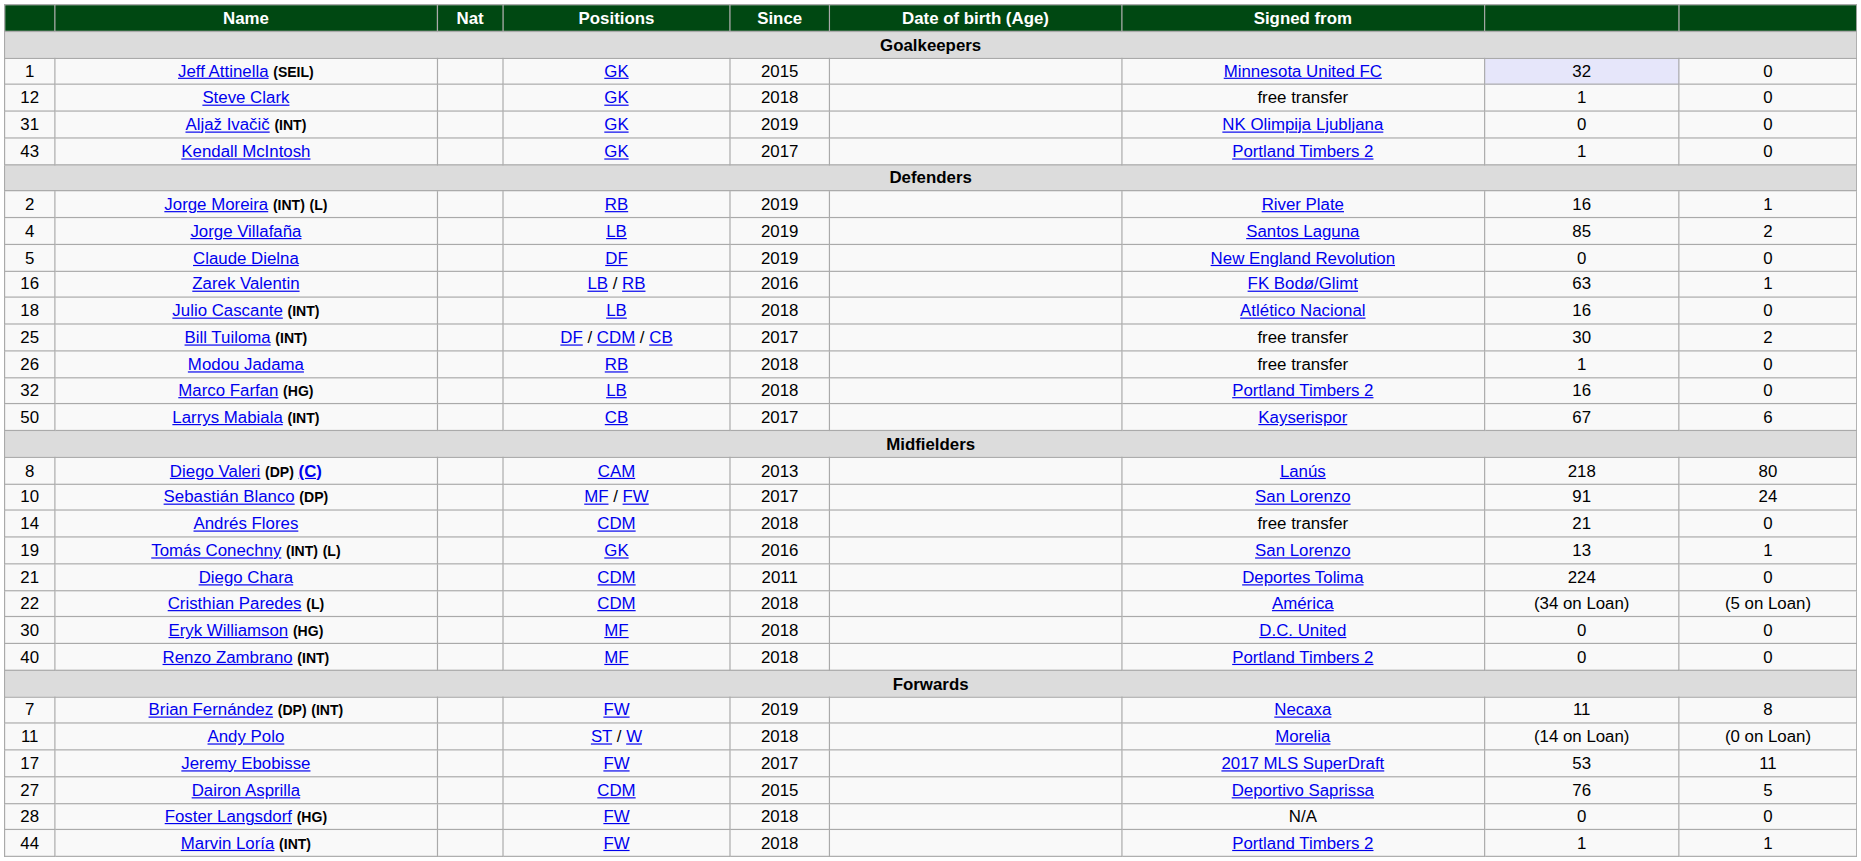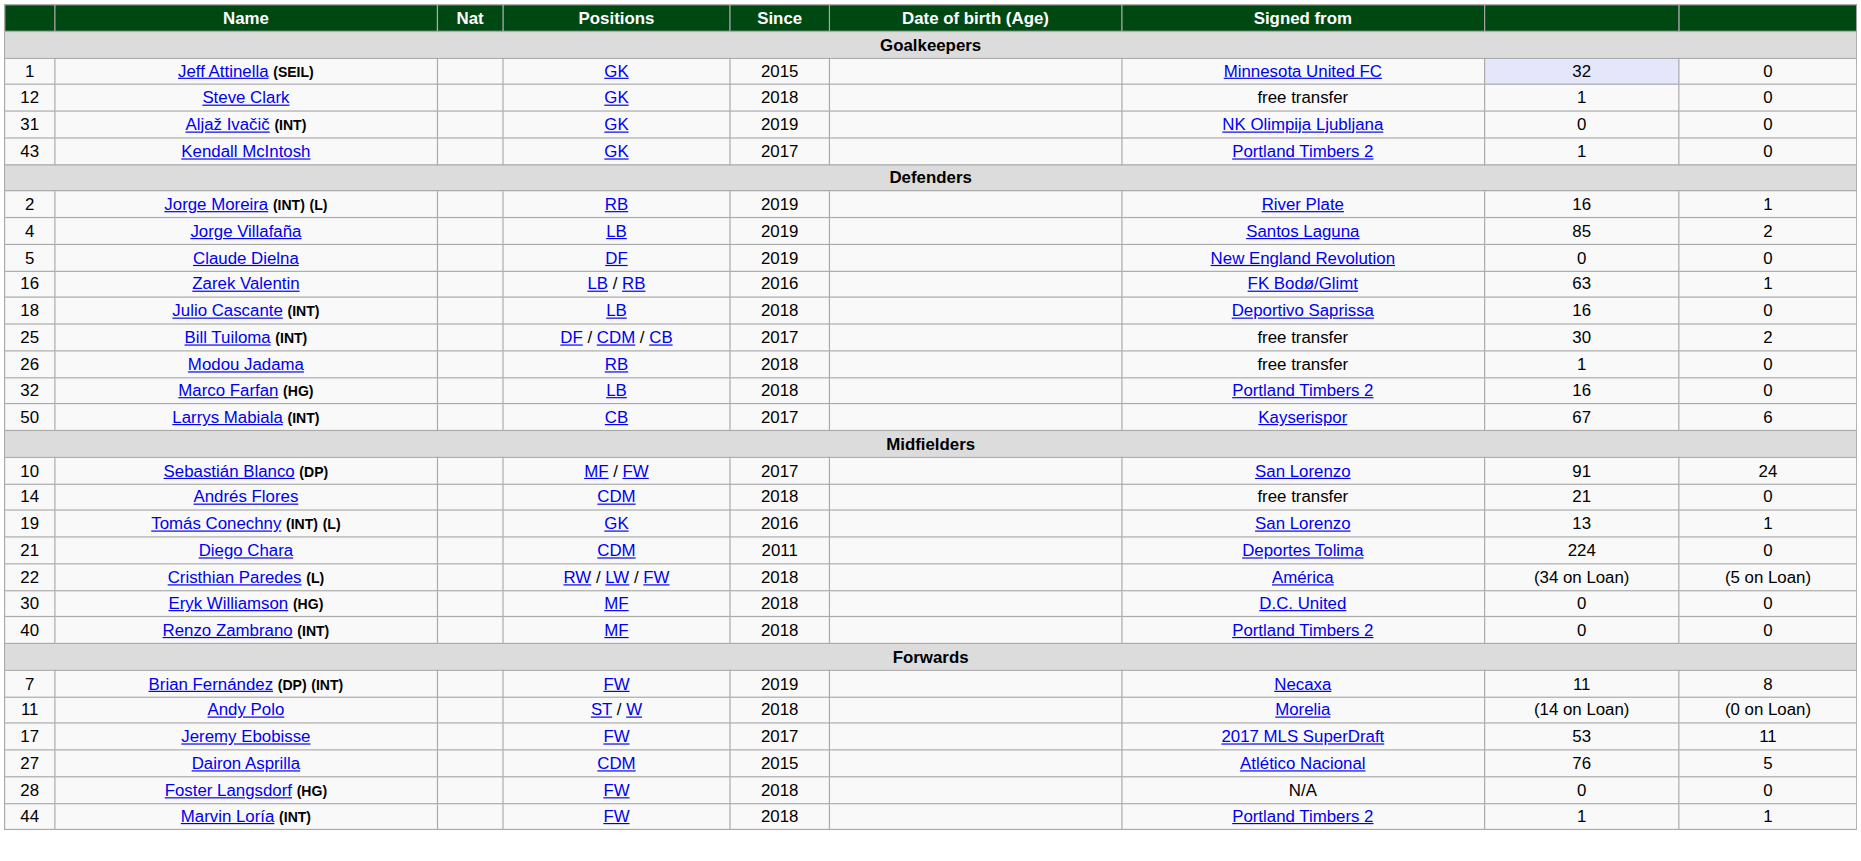Julio Cascante (INT) | Signed from: Atlético Nacional -> Deportivo Saprissa
- row: 8 | Diego Valeri (DP) (C) | CAM | 2013 | Lanús | 218 | 80
Cristhian Paredes (L) | Positions: CDM -> RW / LW / FW
Dairon Asprilla | Signed from: Deportivo Saprissa -> Atlético Nacional
